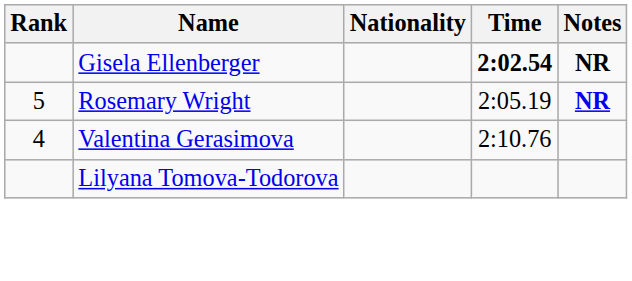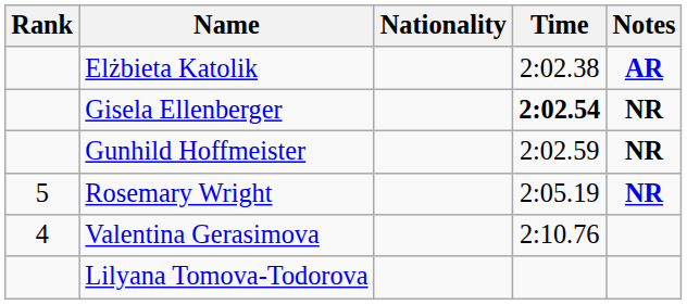+ row: Elżbieta Katolik | 2:02.38 | AR
+ row: Gunhild Hoffmeister | 2:02.59 | NR
